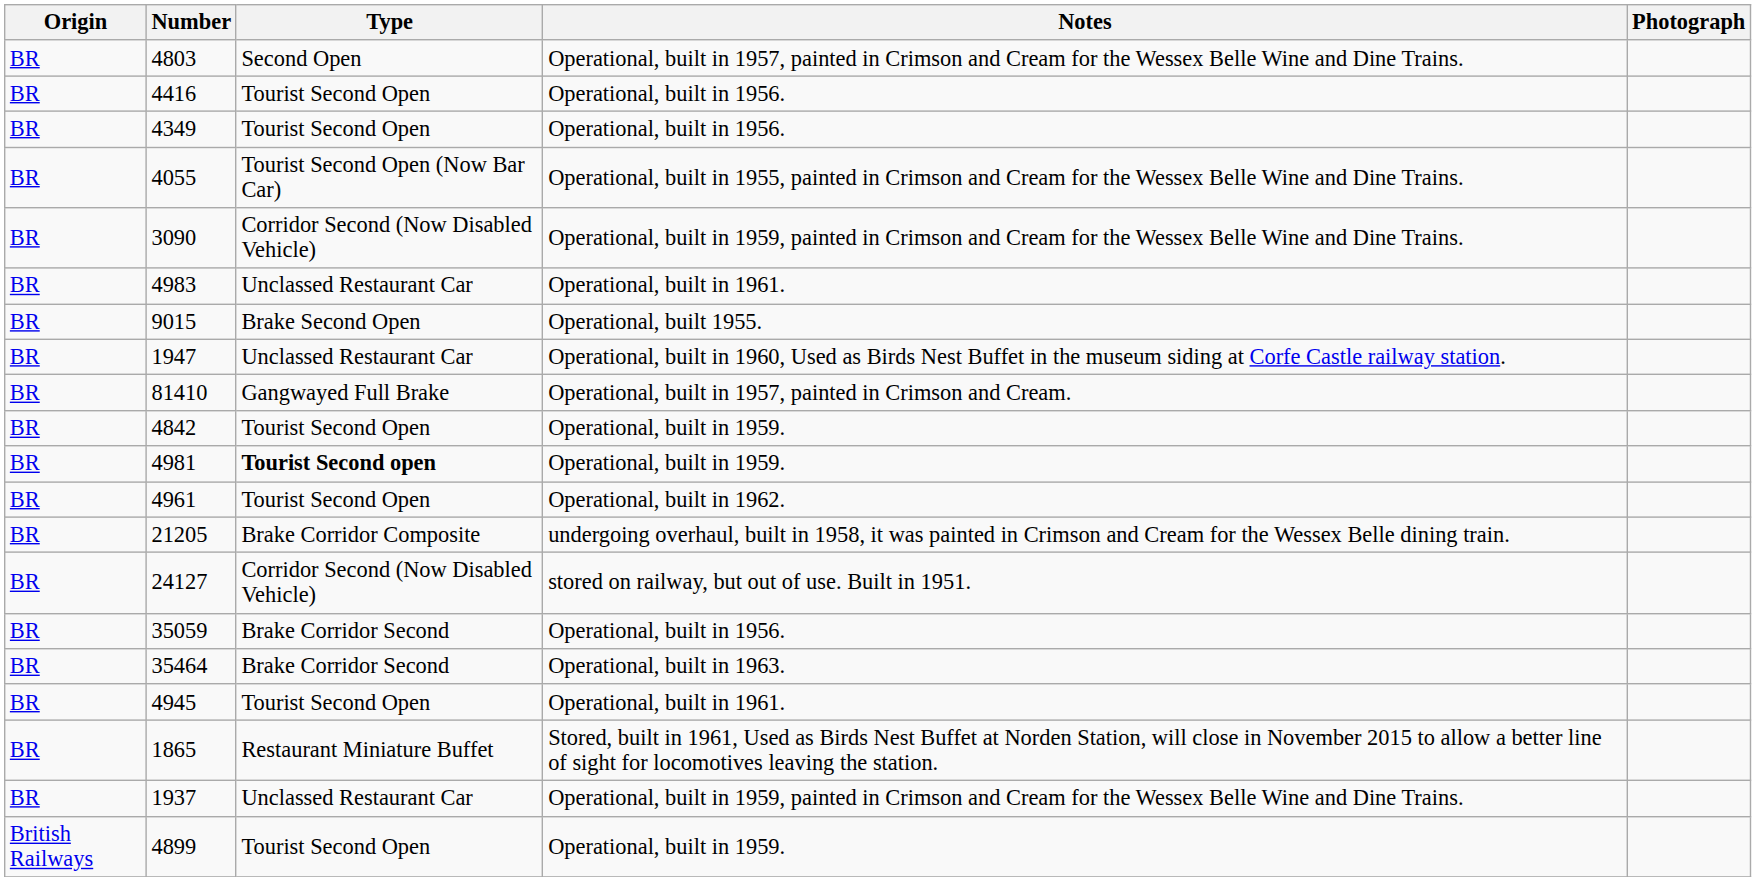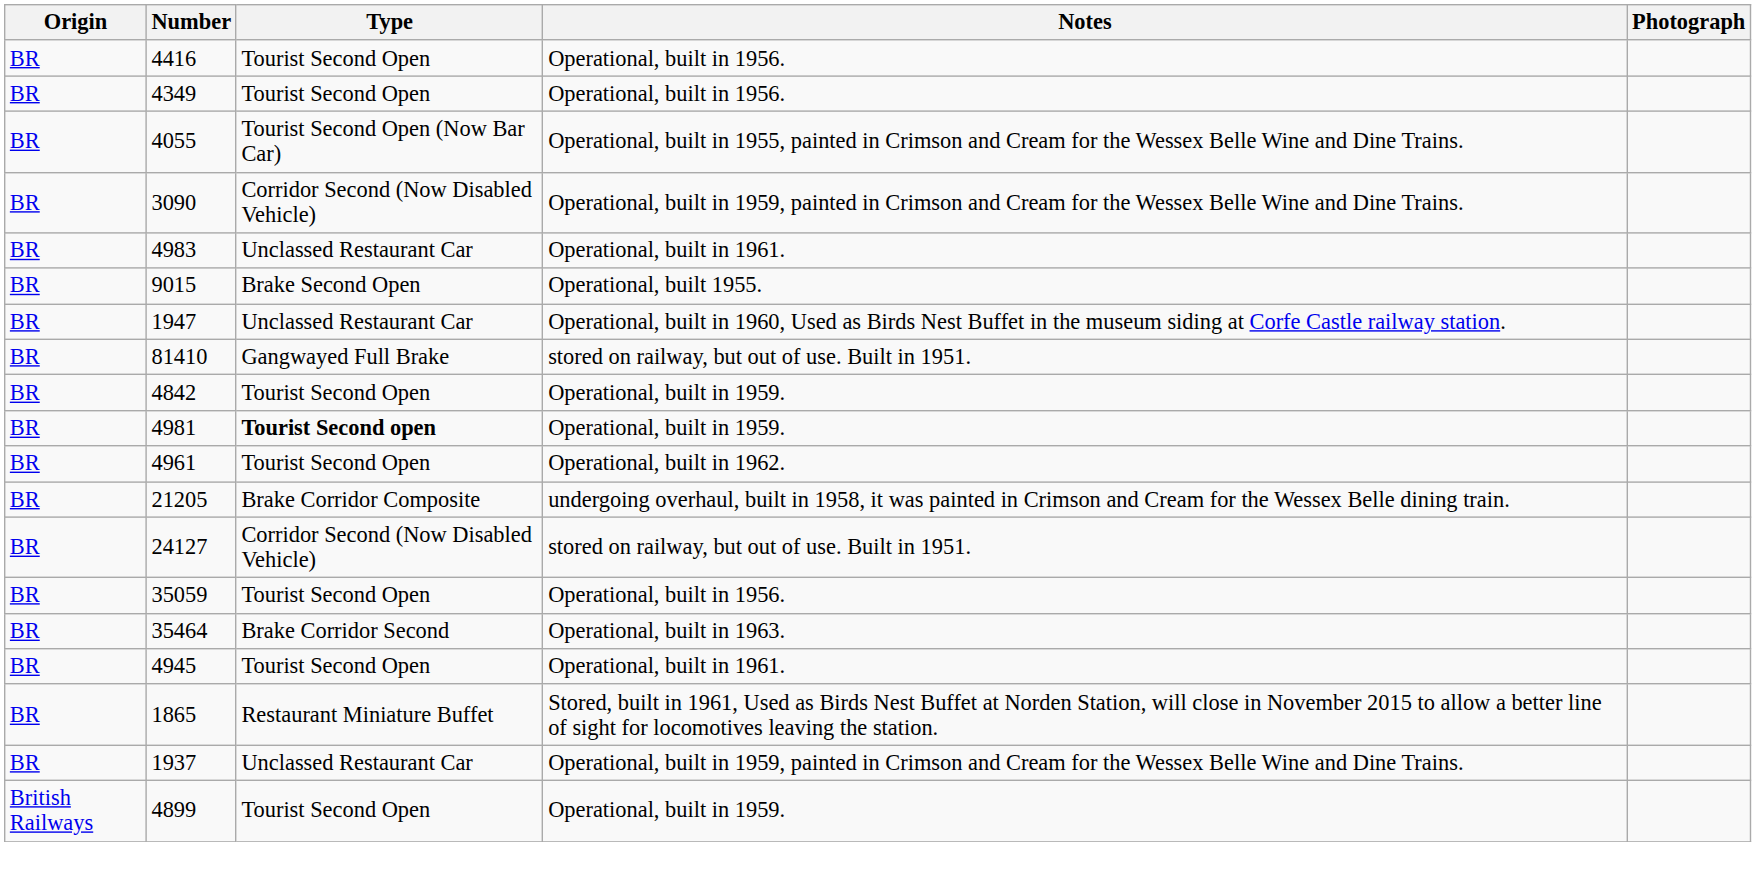- row: BR | 4803 | Second Open | Operational, built in 1957, painted in Crimson and Cream for the Wessex Belle Wine and Dine Trains.
81410 | Notes: Operational, built in 1957, painted in Crimson and Cream. -> stored on railway, but out of use. Built in 1951.
35059 | Type: Brake Corridor Second -> Tourist Second Open
